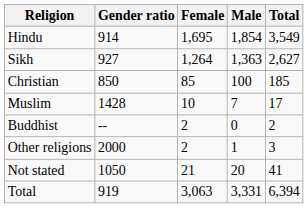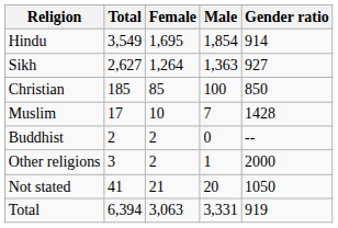columns swapped: Total <-> Gender ratio
